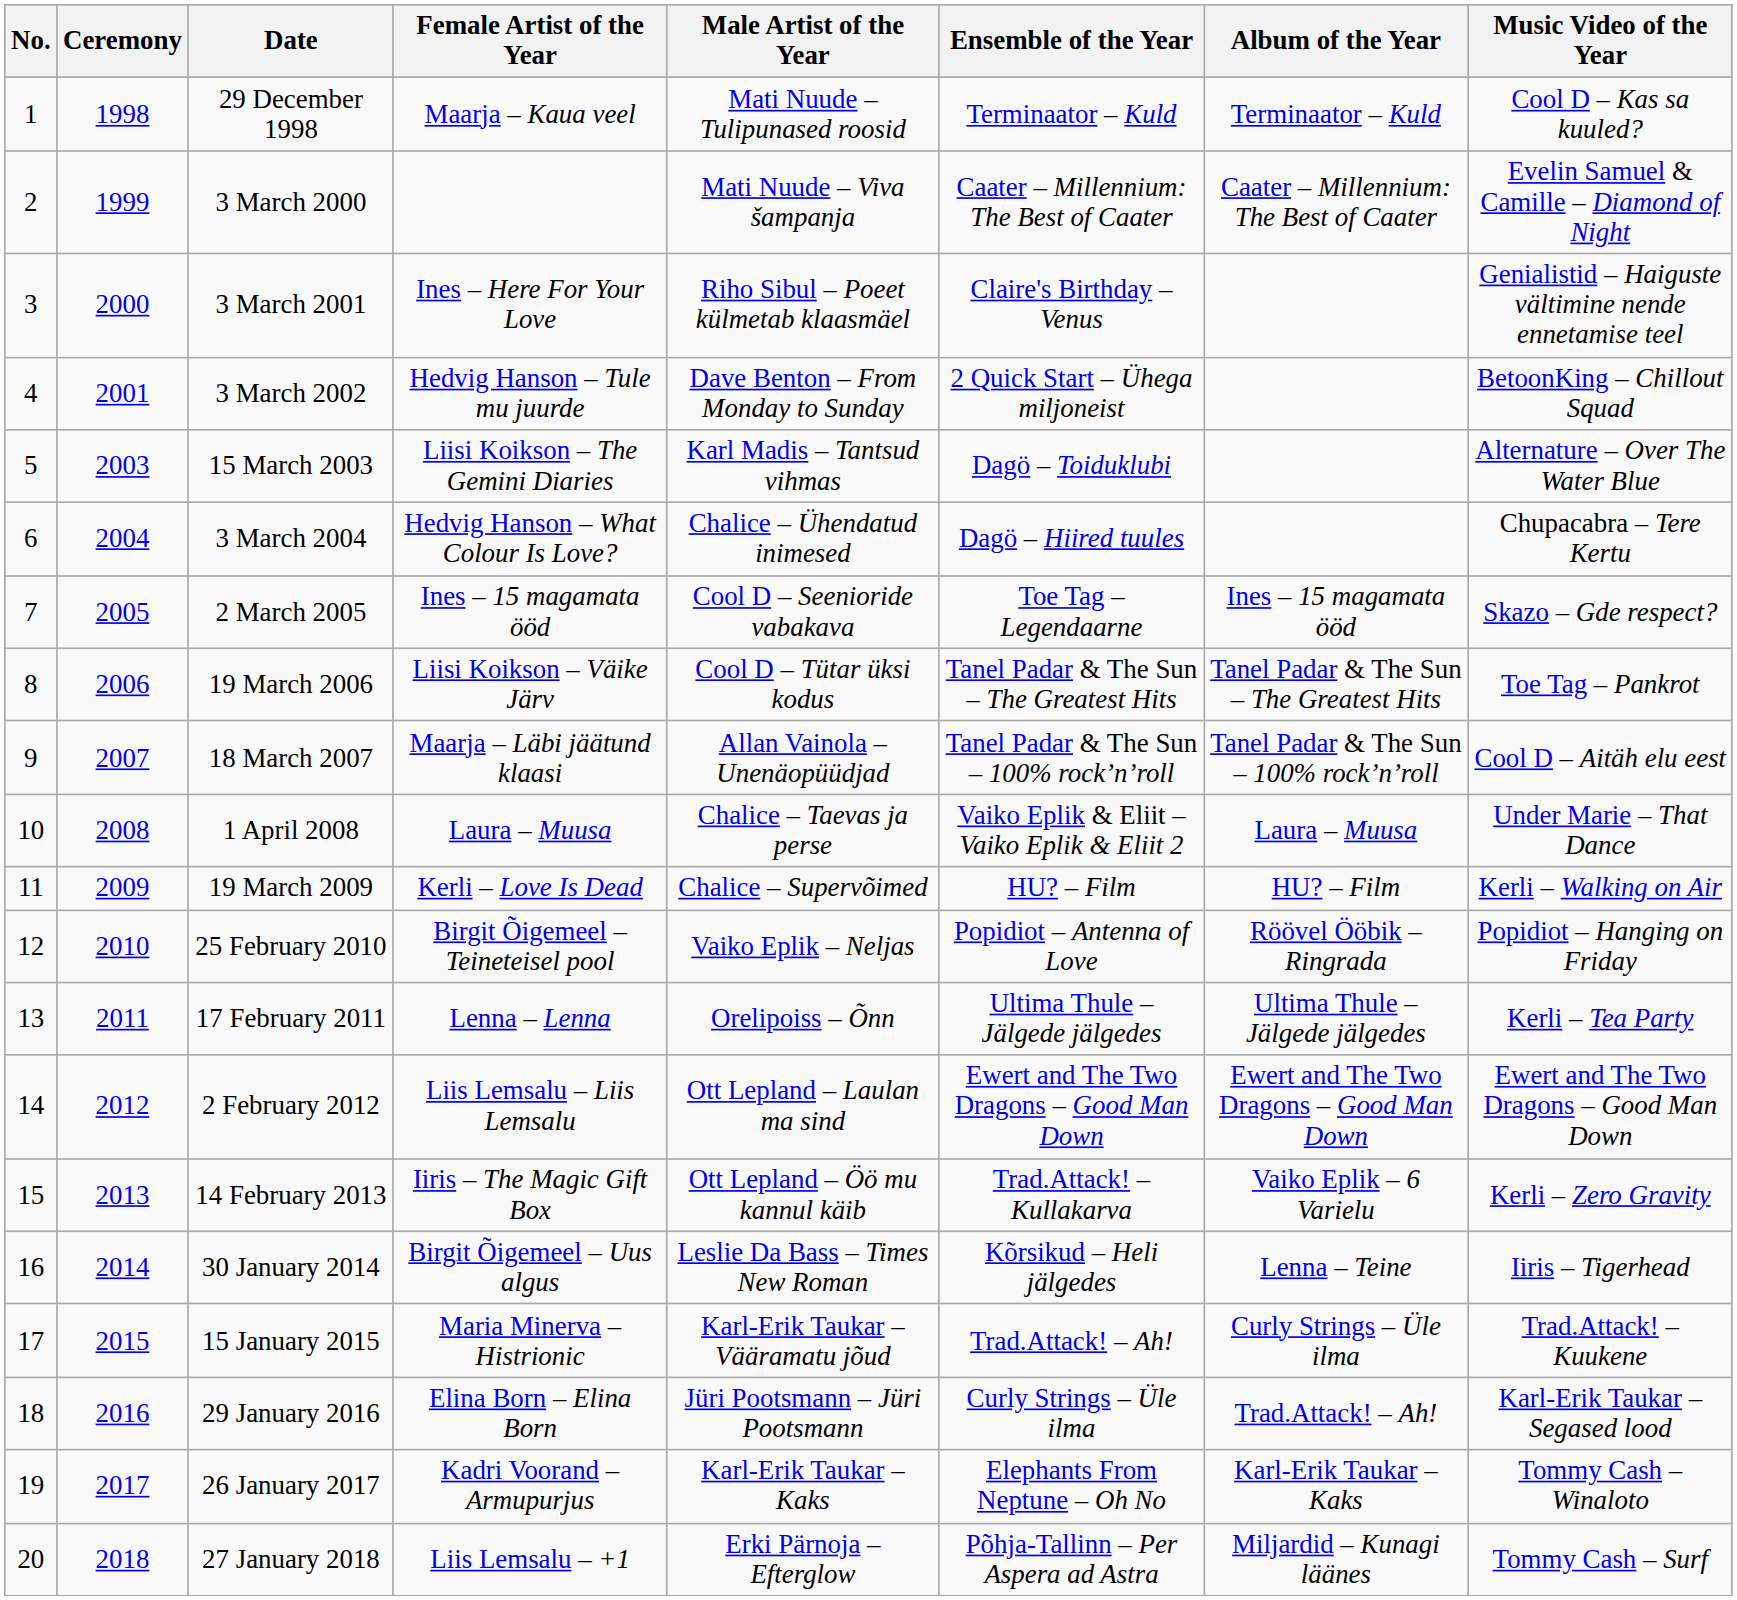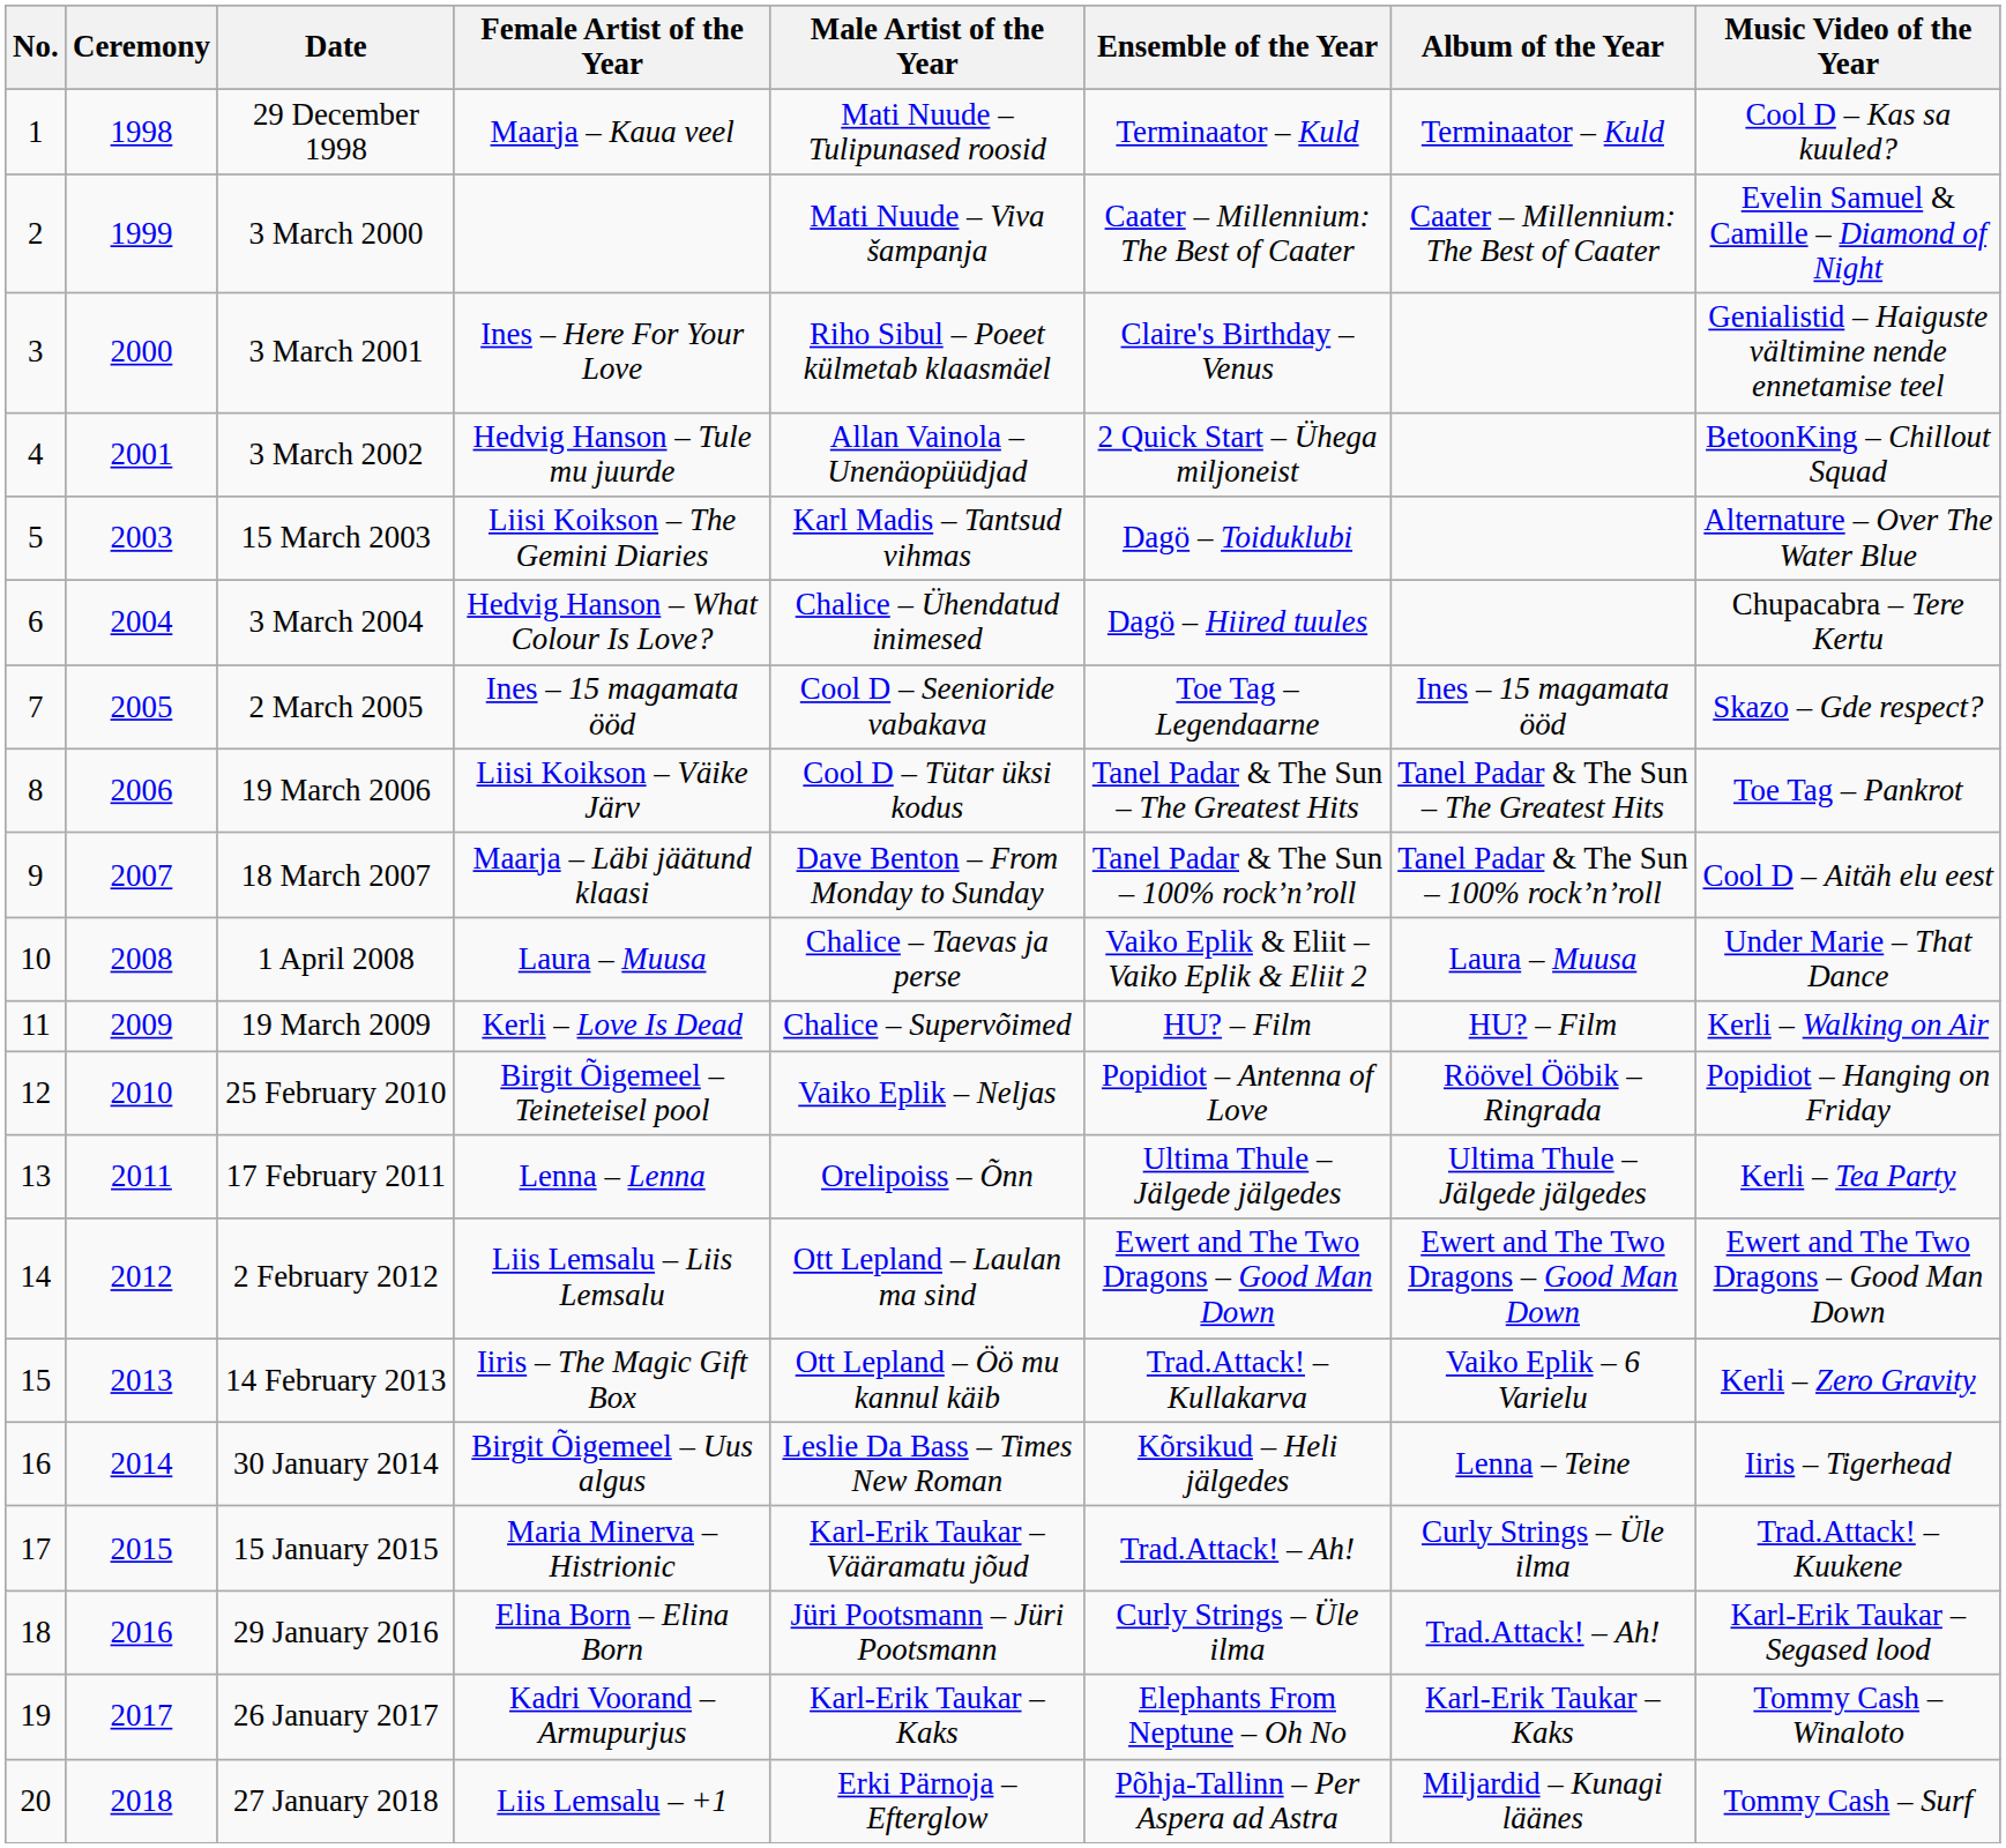3 March 2002 | Male Artist of the Year: Dave Benton – From Monday to Sunday -> Allan Vainola – Unenäopüüdjad
18 March 2007 | Male Artist of the Year: Allan Vainola – Unenäopüüdjad -> Dave Benton – From Monday to Sunday
